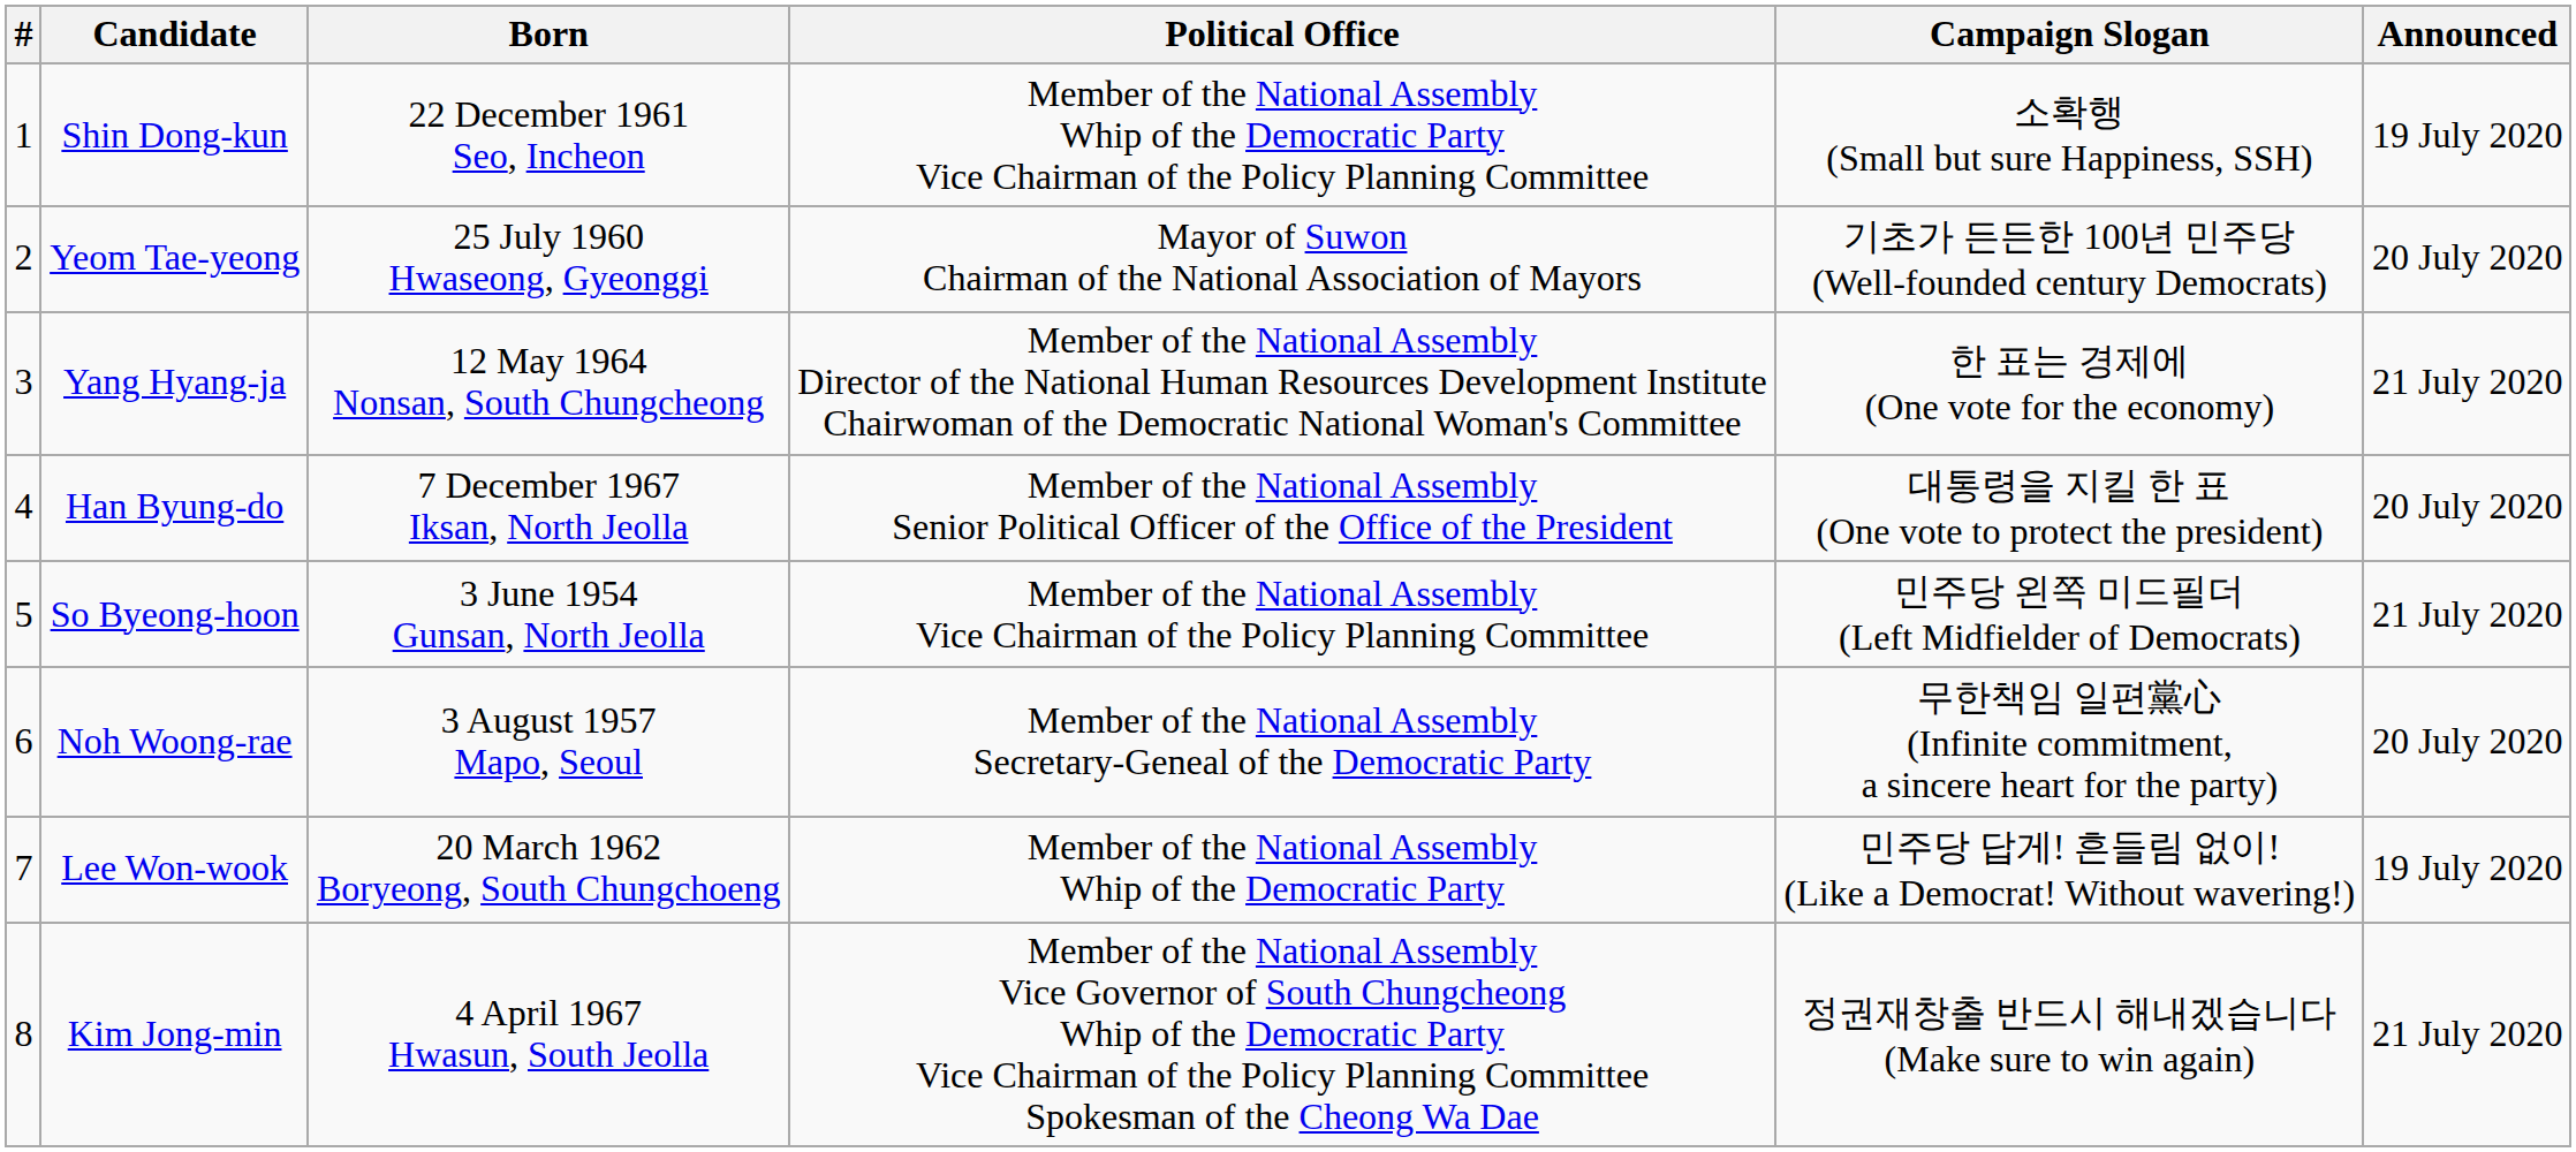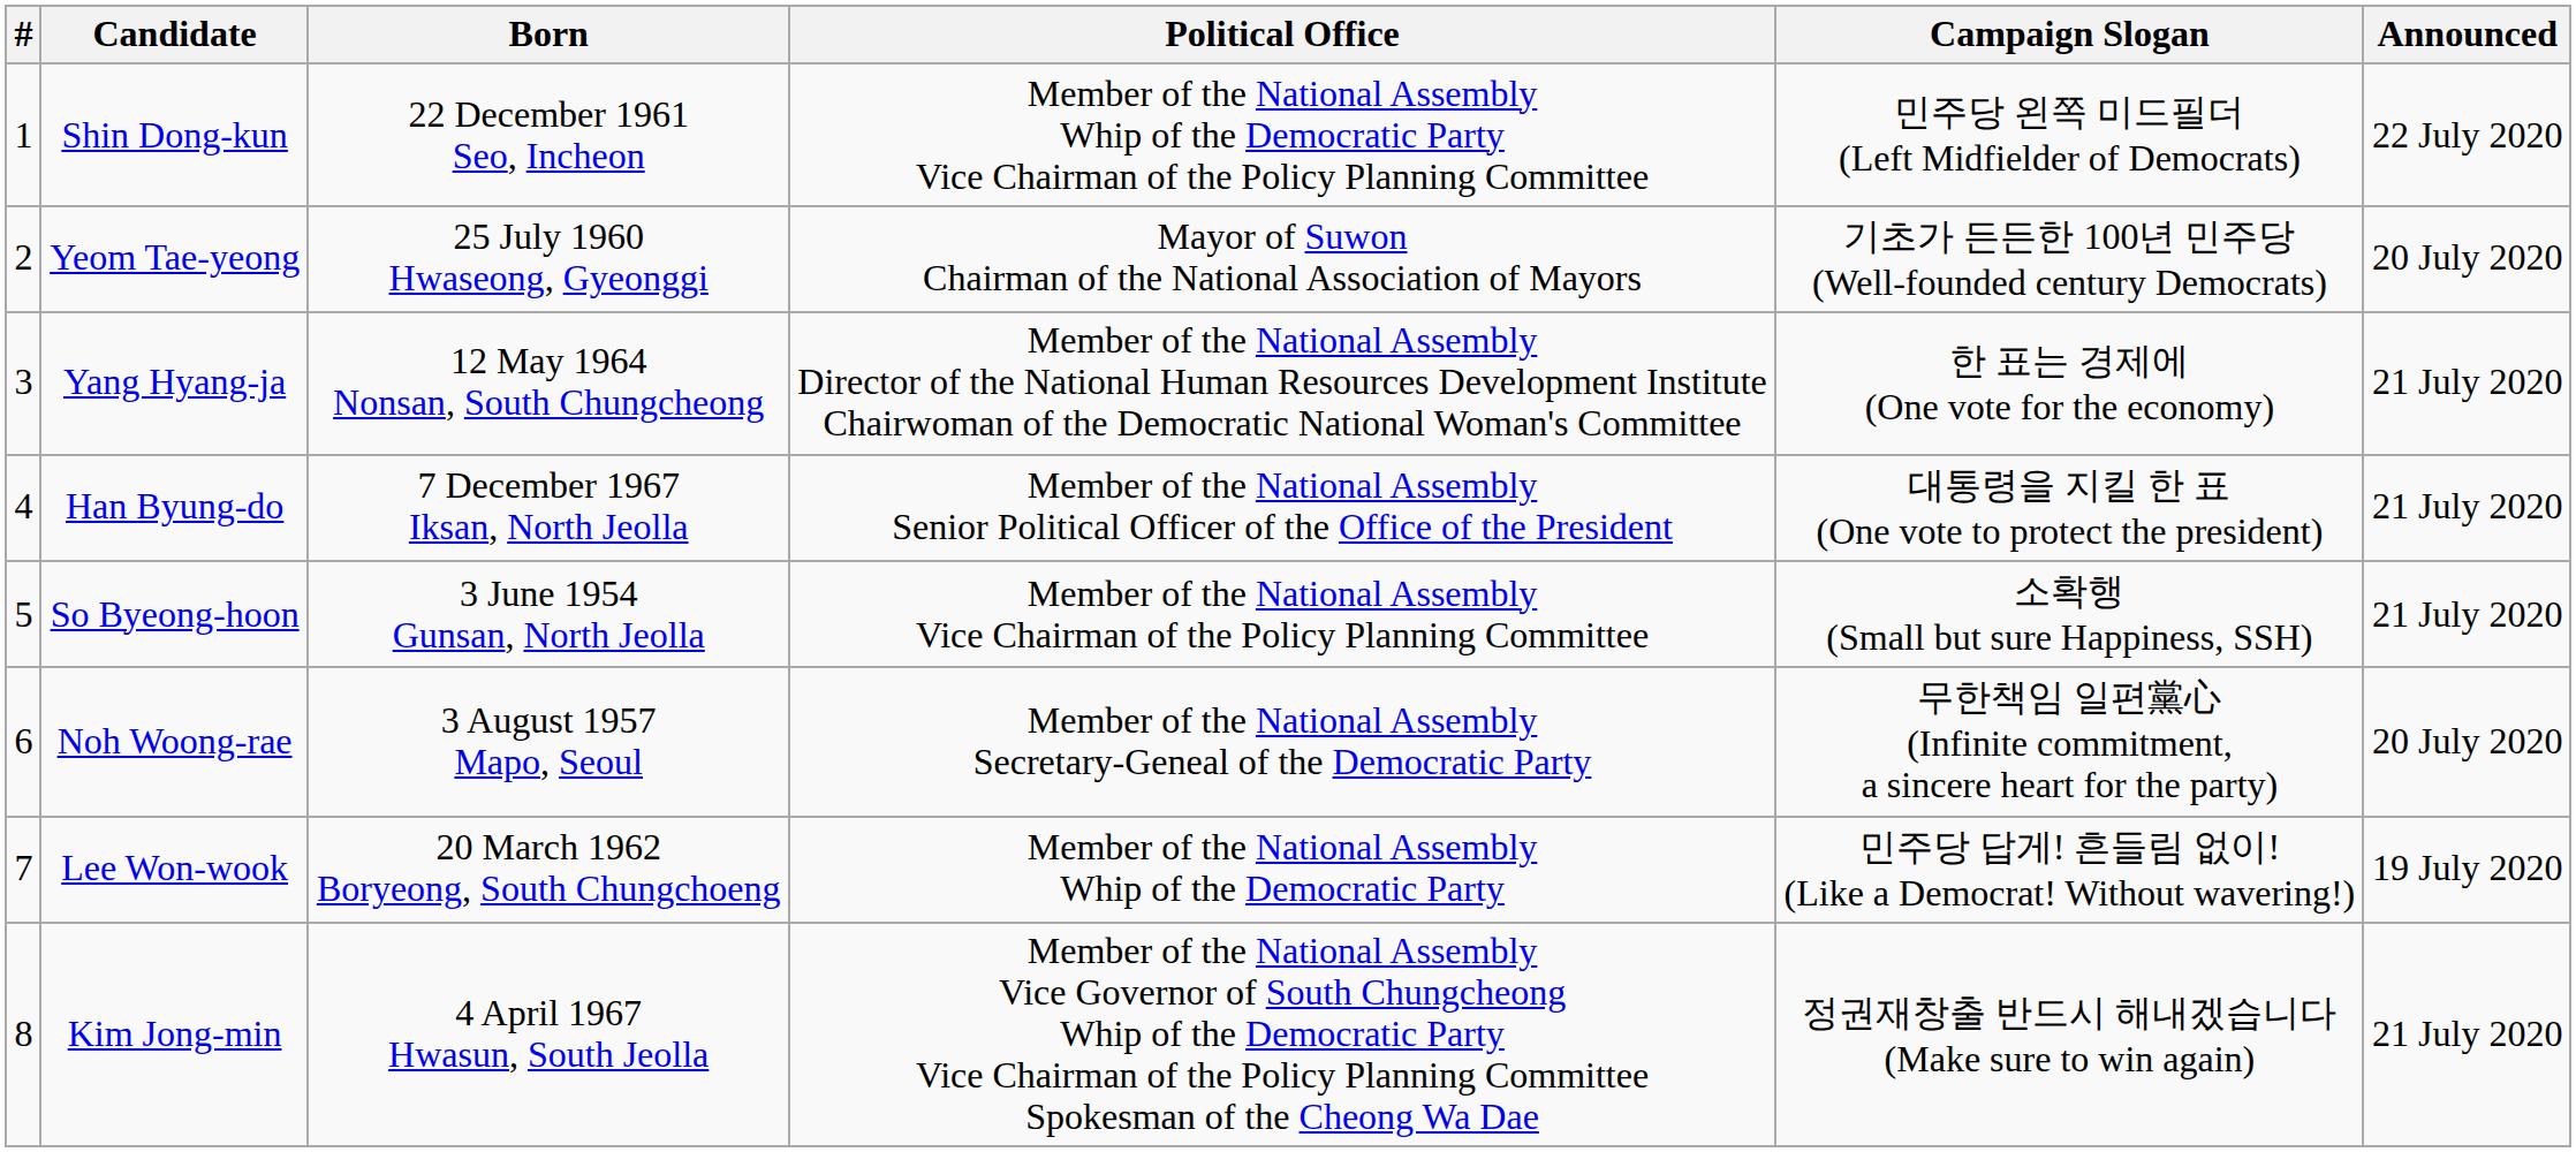Shin Dong-kun | Campaign Slogan: 소확행 (Small but sure Happiness, SSH) -> 민주당 왼쪽 미드필더 (Left Midfielder of Democrats)
Shin Dong-kun | Announced: 19 July 2020 -> 22 July 2020
Han Byung-do | Announced: 20 July 2020 -> 21 July 2020
So Byeong-hoon | Campaign Slogan: 민주당 왼쪽 미드필더 (Left Midfielder of Democrats) -> 소확행 (Small but sure Happiness, SSH)
